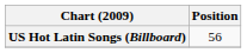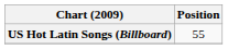US Hot Latin Songs (Billboard) | Position: 56 -> 55
